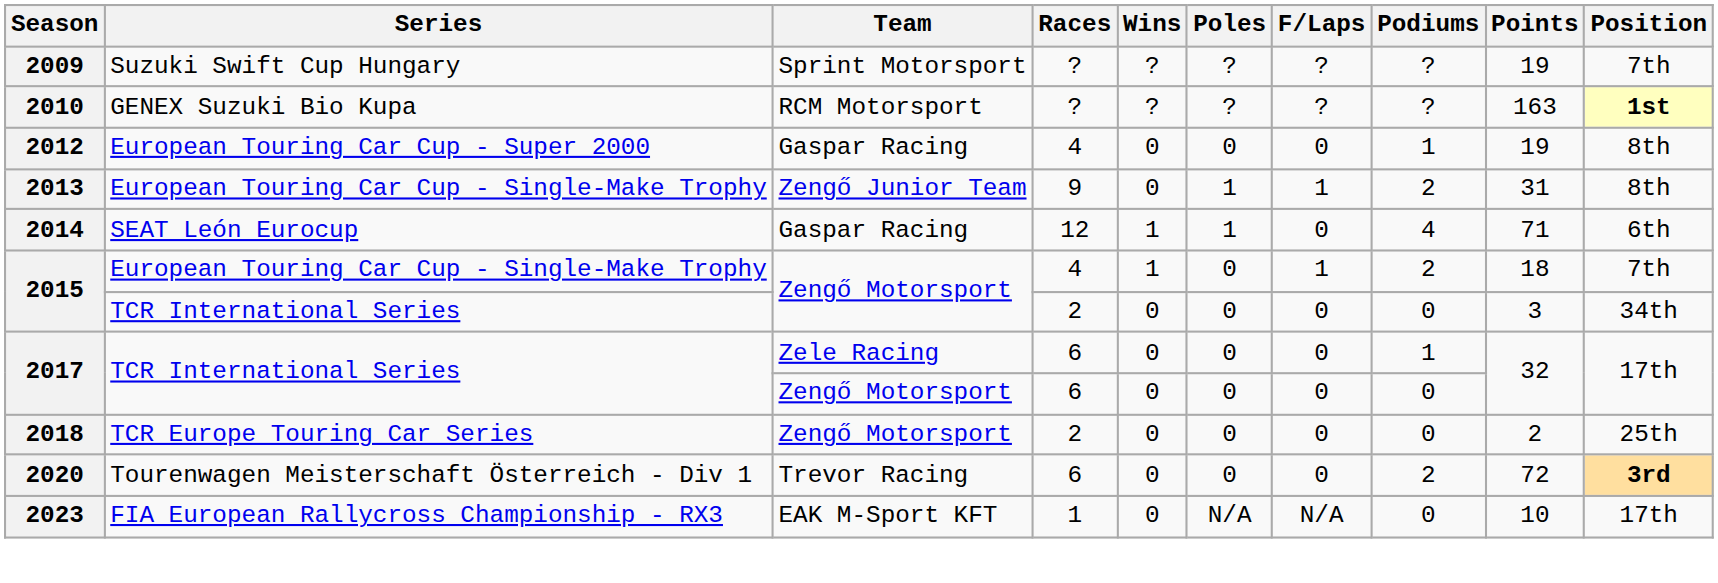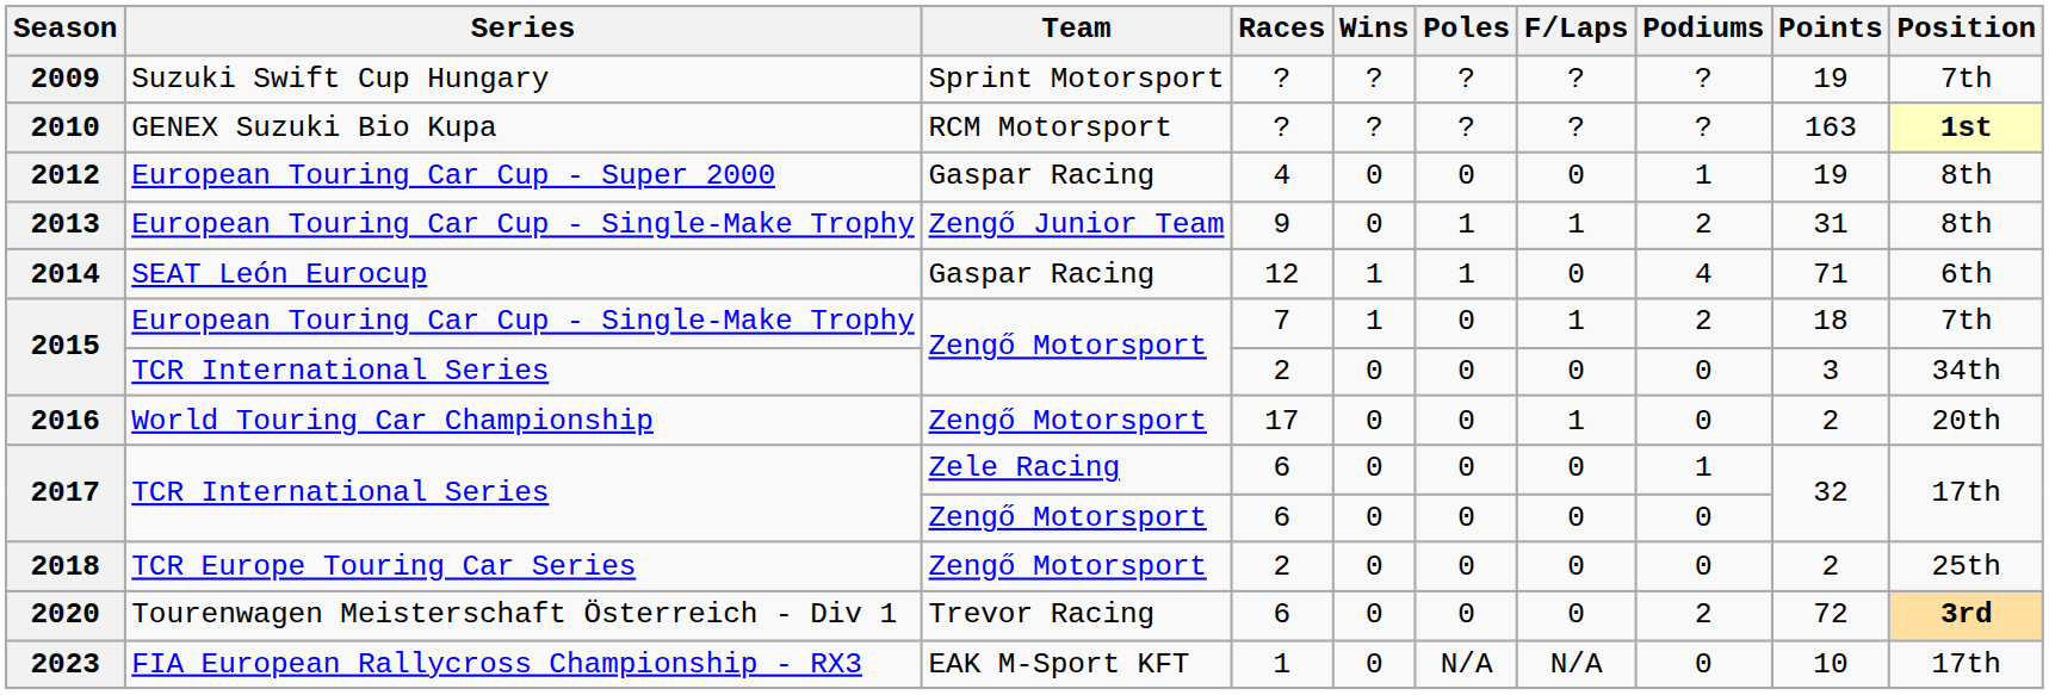2015 / European Touring Car Cup - Single-Make Trophy | Races: 4 -> 7
+ row: 2016 | World Touring Car Championship | Zengő Motorsport | 17 | 0 | 0 | 1 | 0 | 2 | 20th
